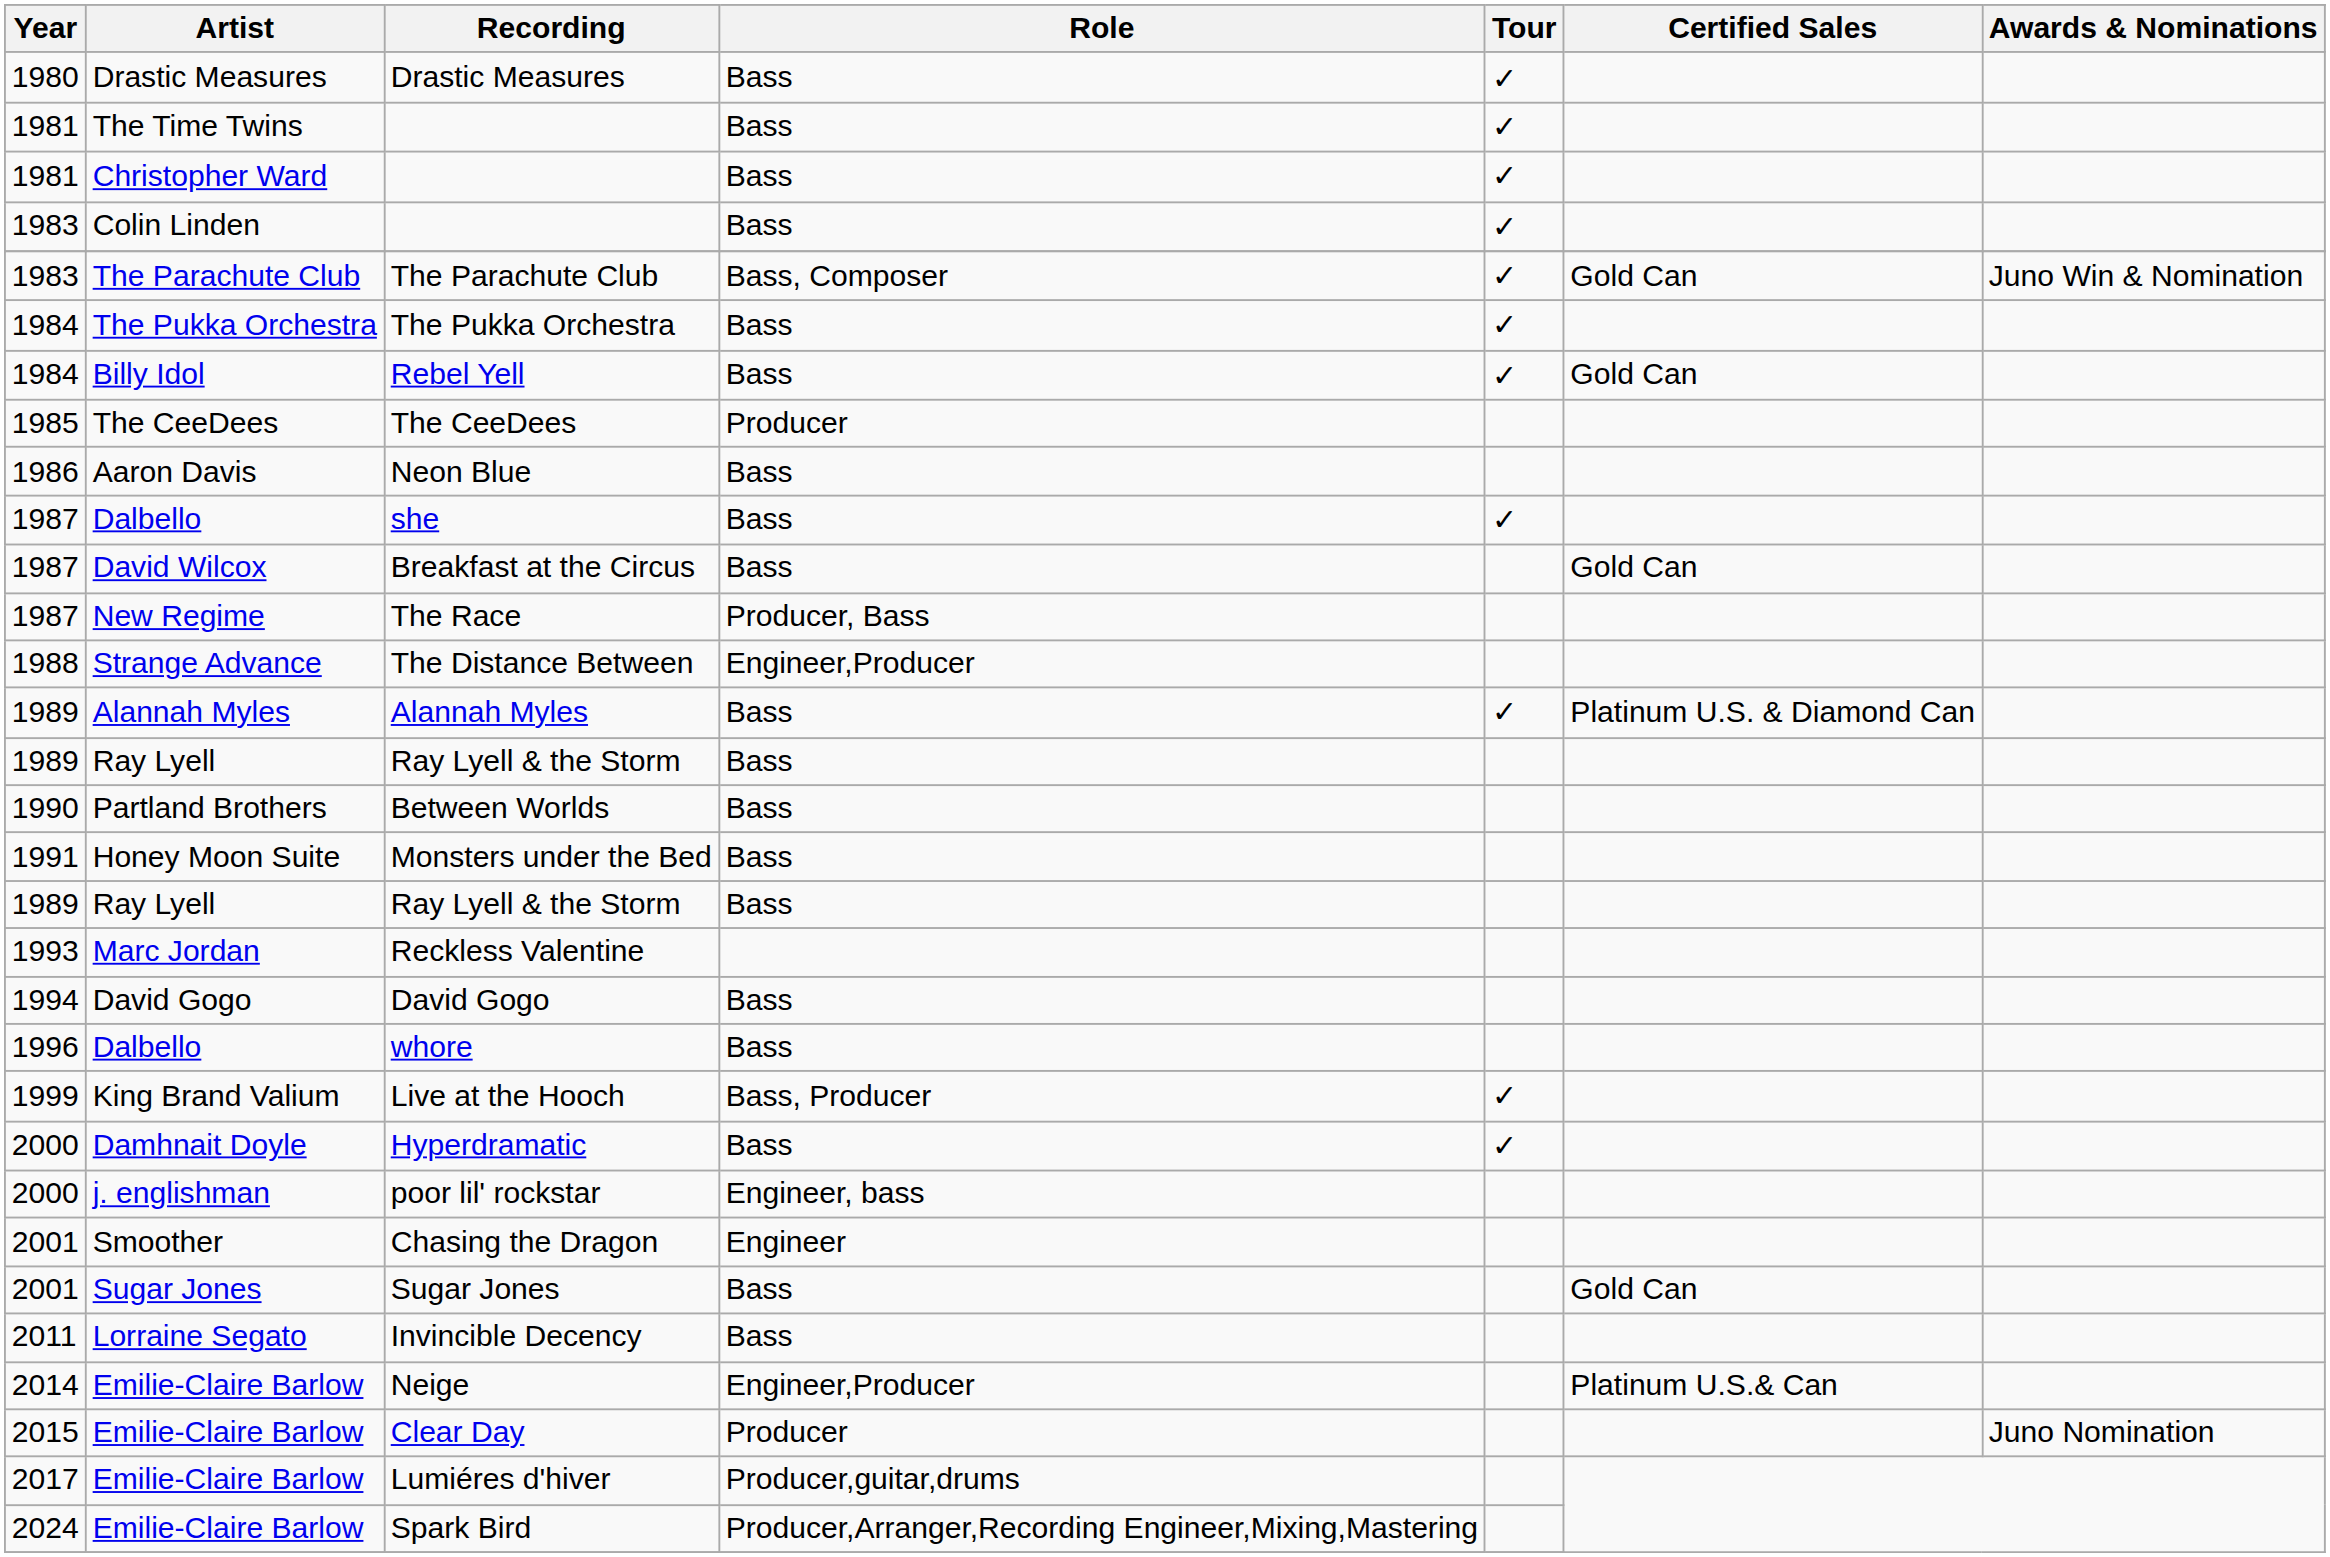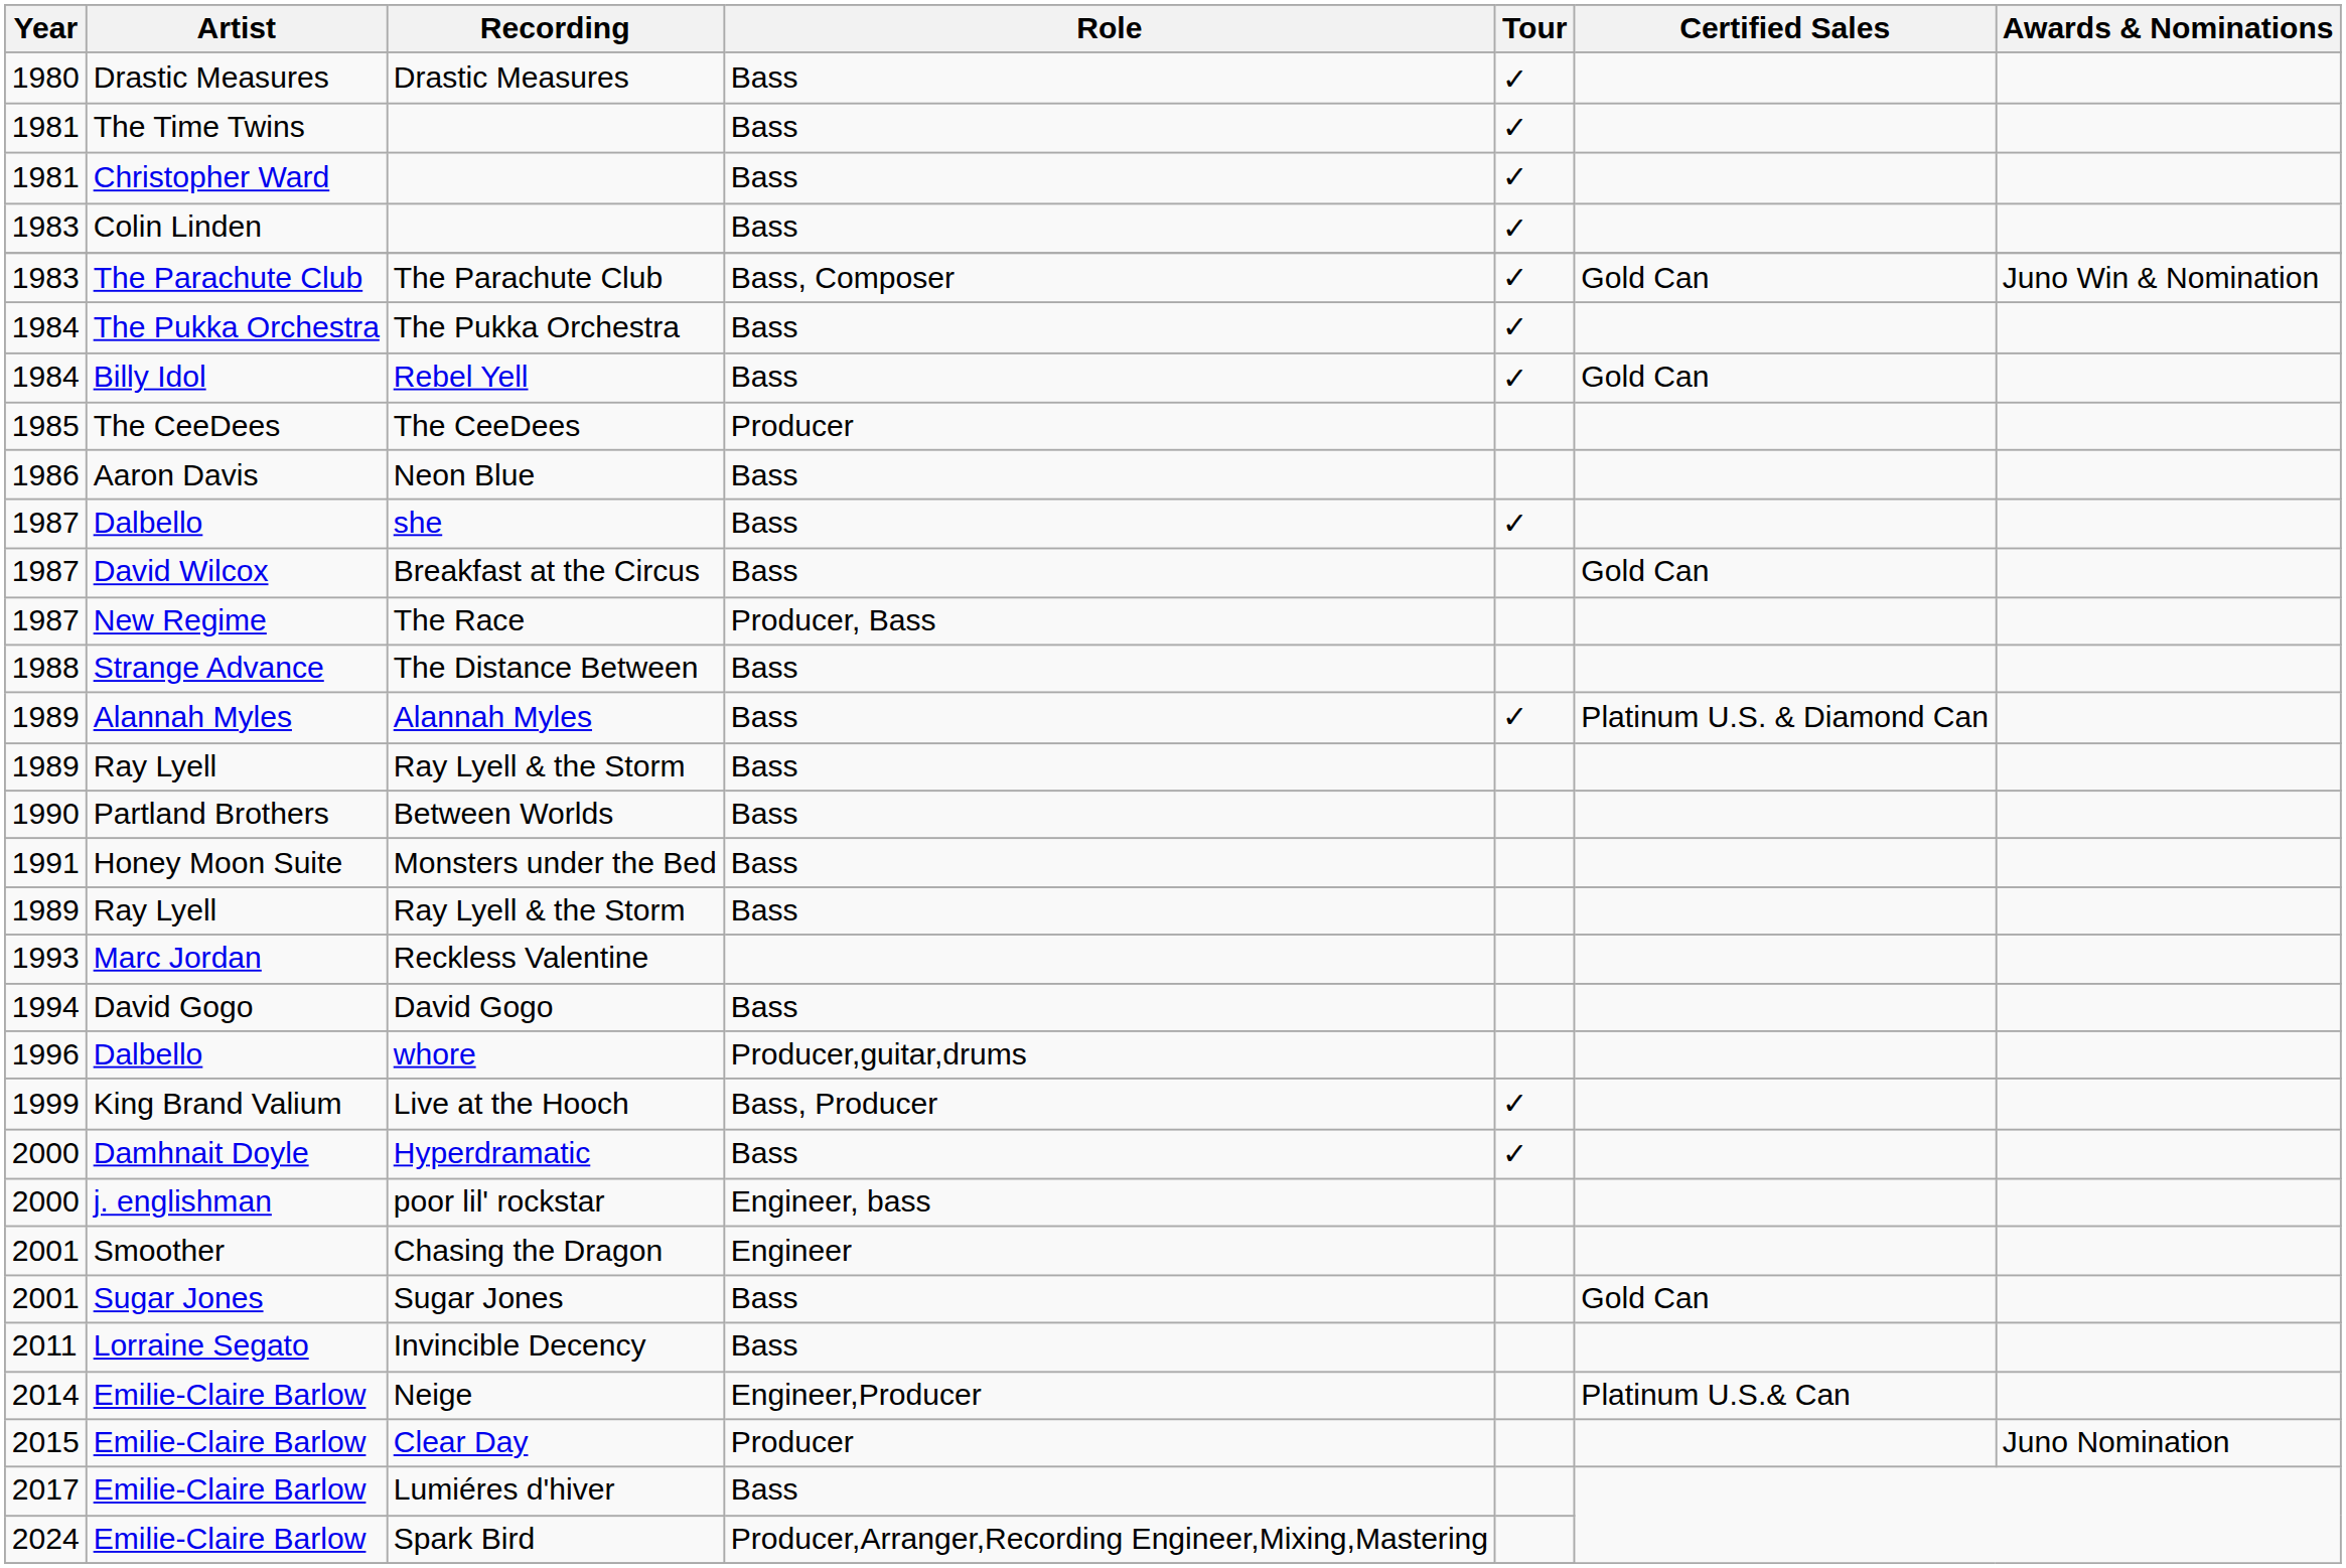The Distance Between | Role: Engineer,Producer -> Bass
whore | Role: Bass -> Producer,guitar,drums
Lumiéres d'hiver | Role: Producer,guitar,drums -> Bass
